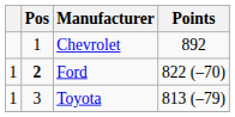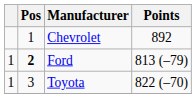Ford | Points: 822 (–70) -> 813 (–79)
Toyota | Points: 813 (–79) -> 822 (–70)
